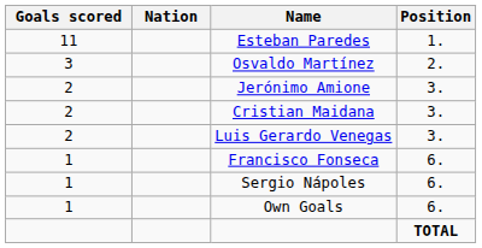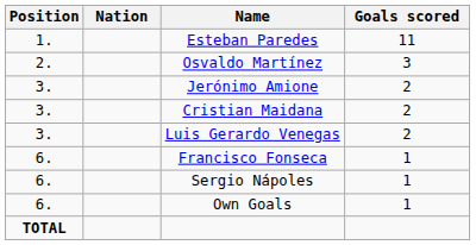columns swapped: Position <-> Goals scored
